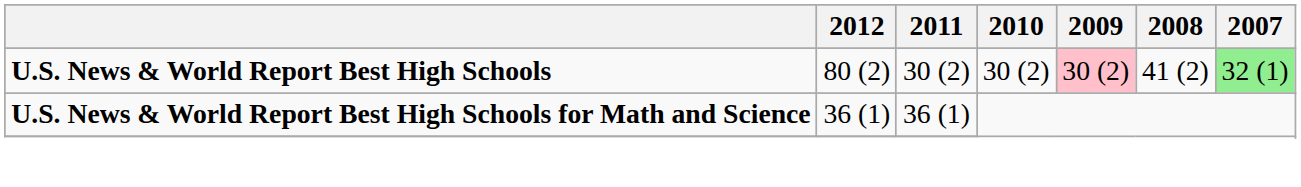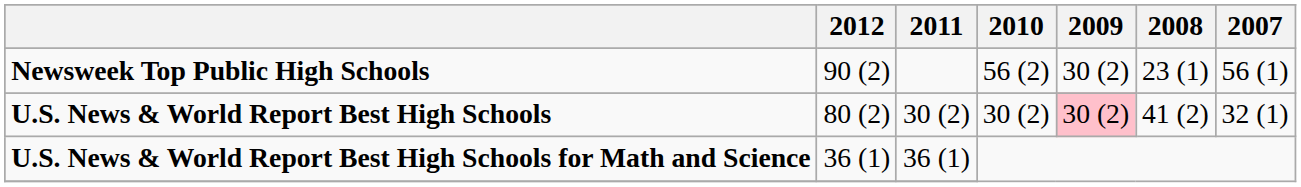+ row: Newsweek Top Public High Schools | 90 (2) | 56 (2) | 30 (2) | 23 (1) | 56 (1)
U.S. News & World Report Best High Schools | 2007: lightgreen background -> no background
